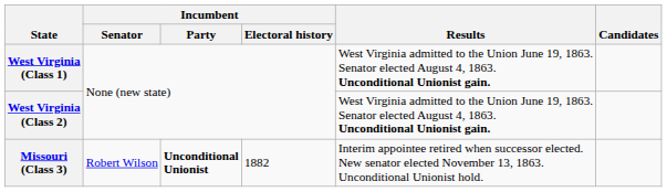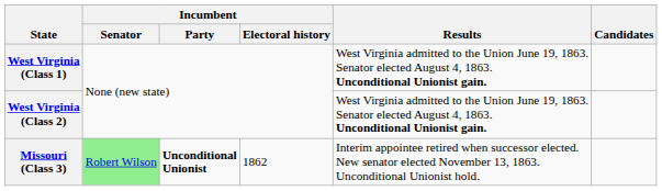Missouri (Class 3) | Incumbent / Senator: no background -> lightgreen background
Missouri (Class 3) | Incumbent / Electoral history: 1882 -> 1862
